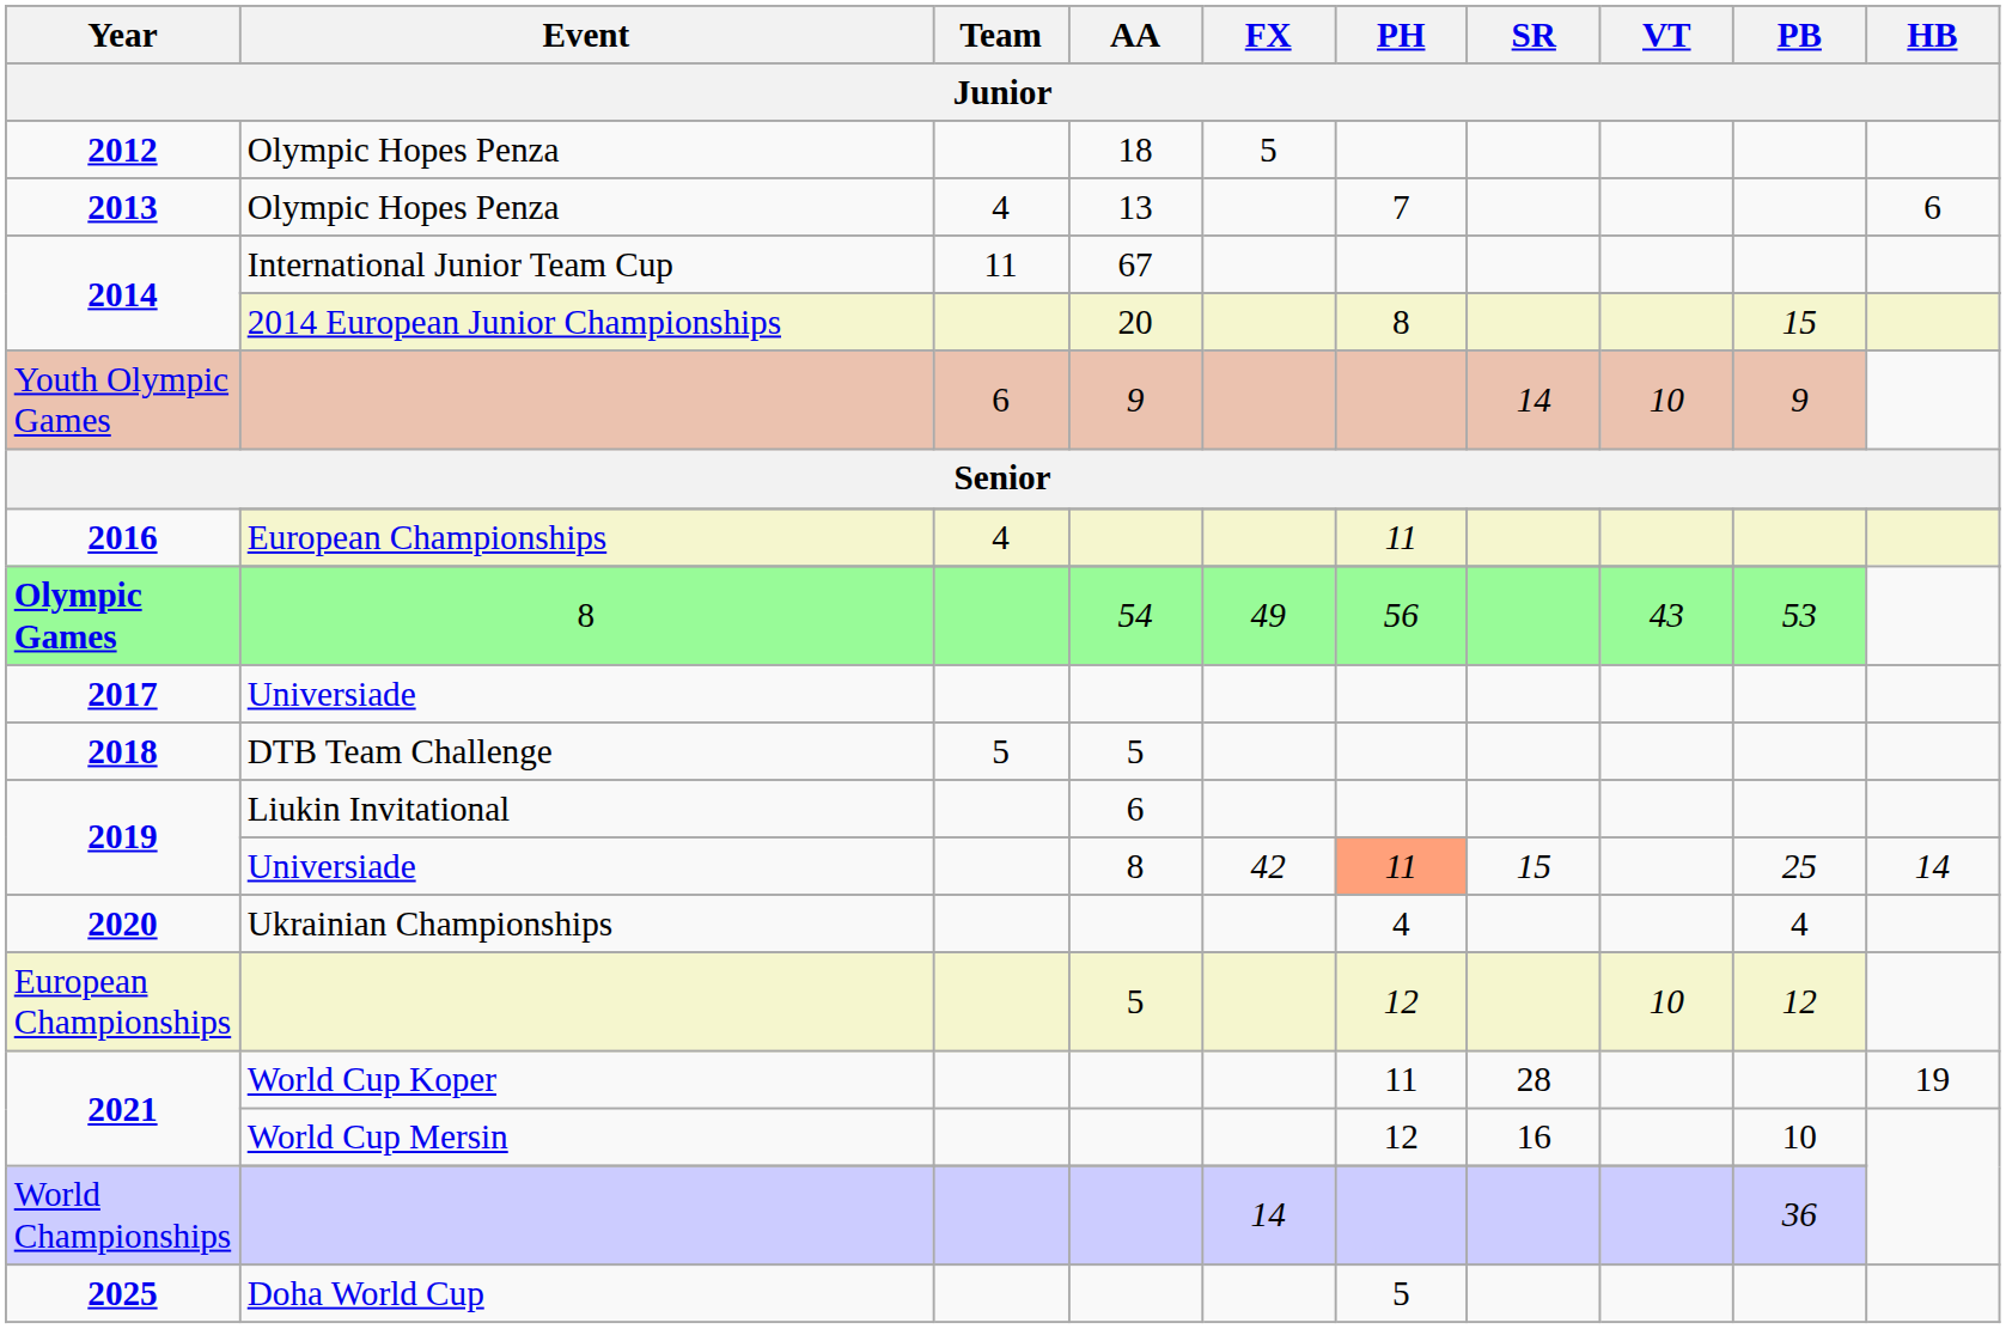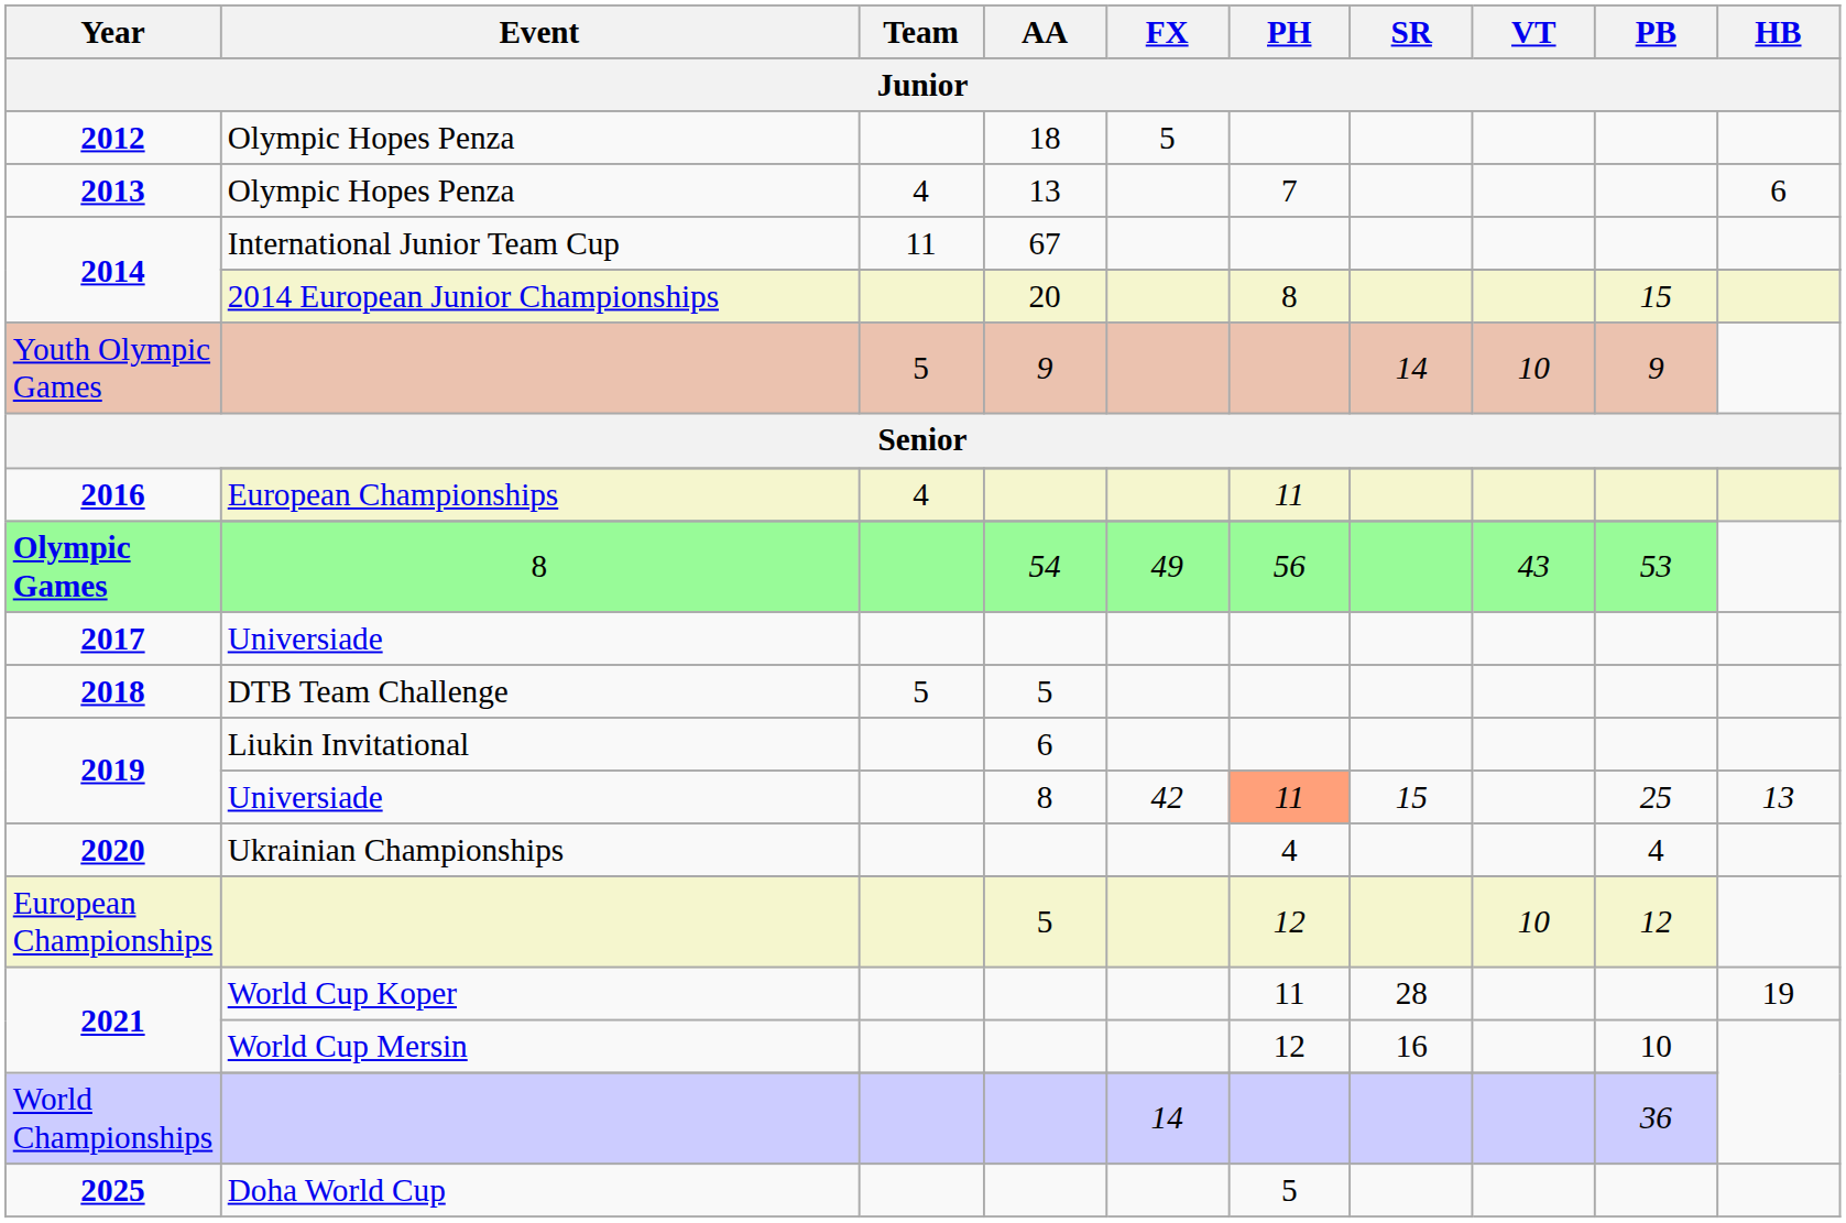Youth Olympic Games | Team: 6 -> 5
2019 / Universiade | HB: 14 -> 13
